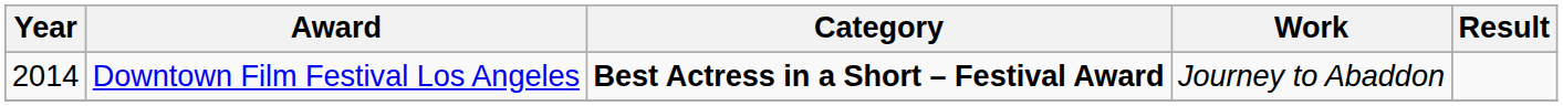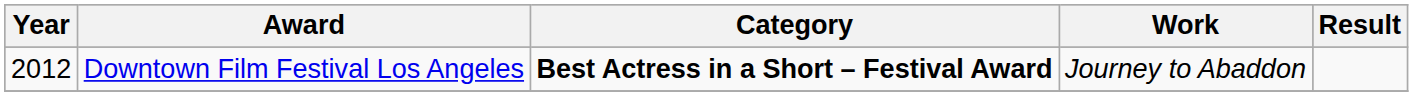Downtown Film Festival Los Angeles | Year: 2014 -> 2012
